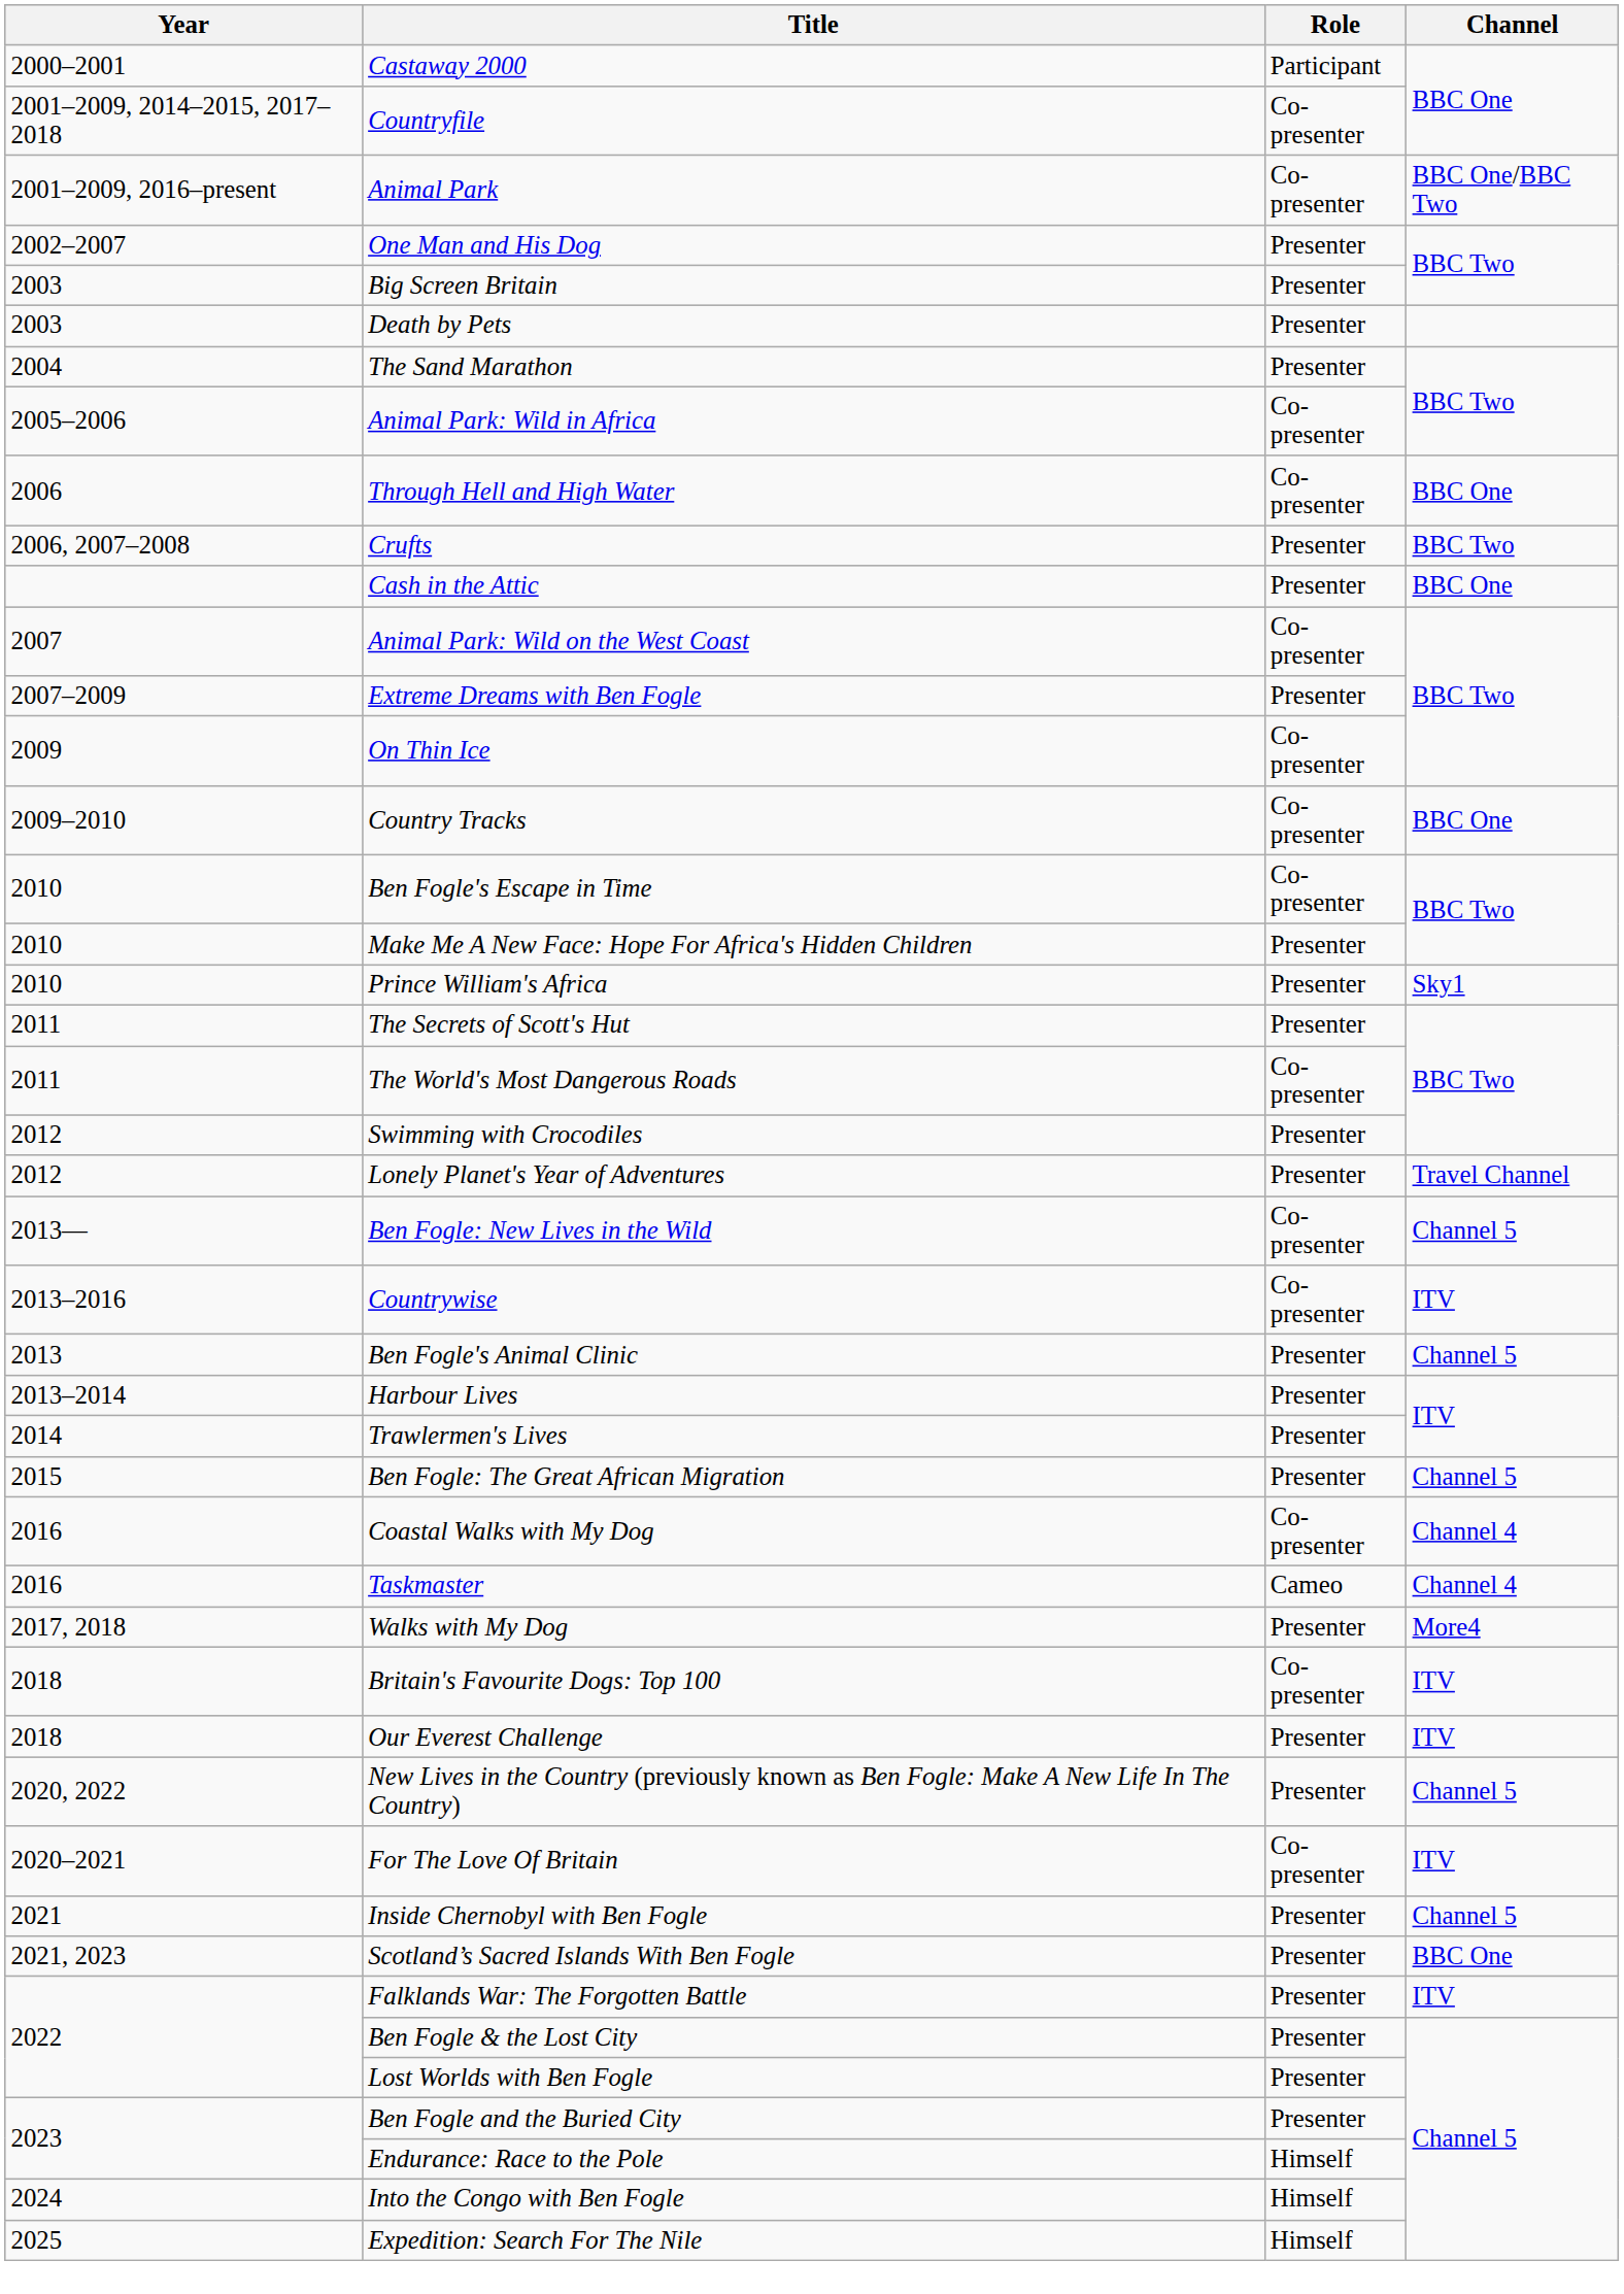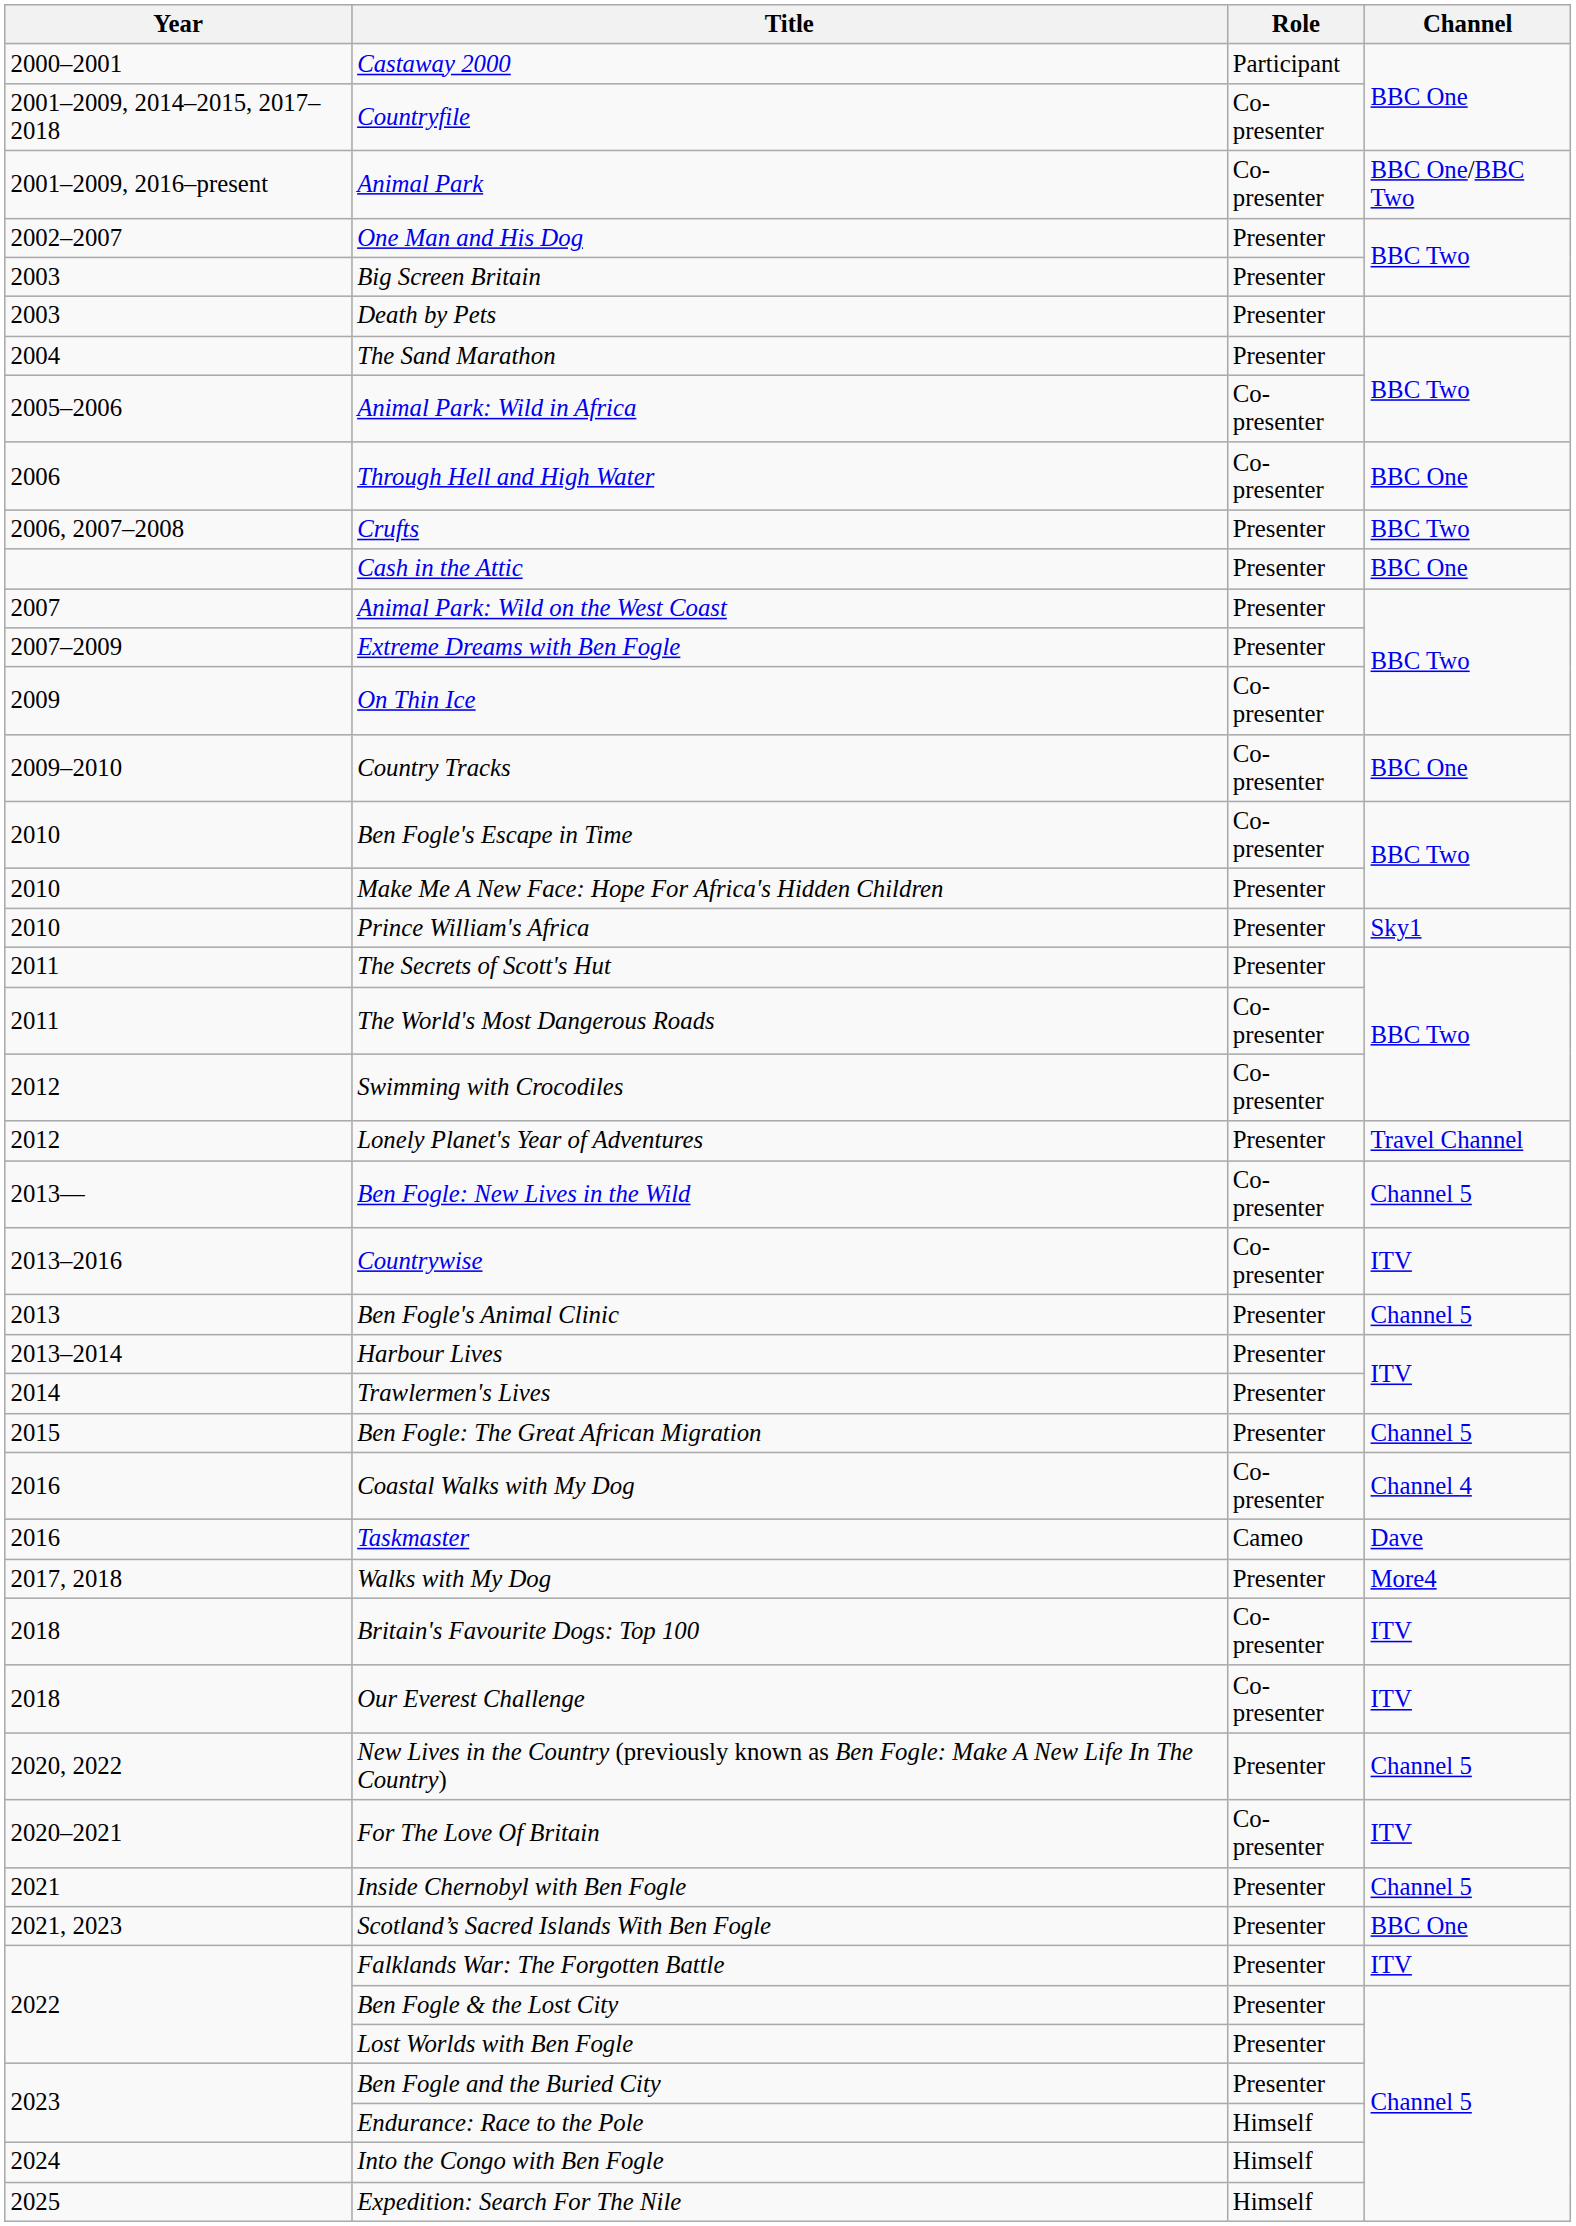Animal Park: Wild on the West Coast | Role: Co-presenter -> Presenter
Swimming with Crocodiles | Role: Presenter -> Co-presenter
Taskmaster | Channel: Channel 4 -> Dave
Our Everest Challenge | Role: Presenter -> Co-presenter
